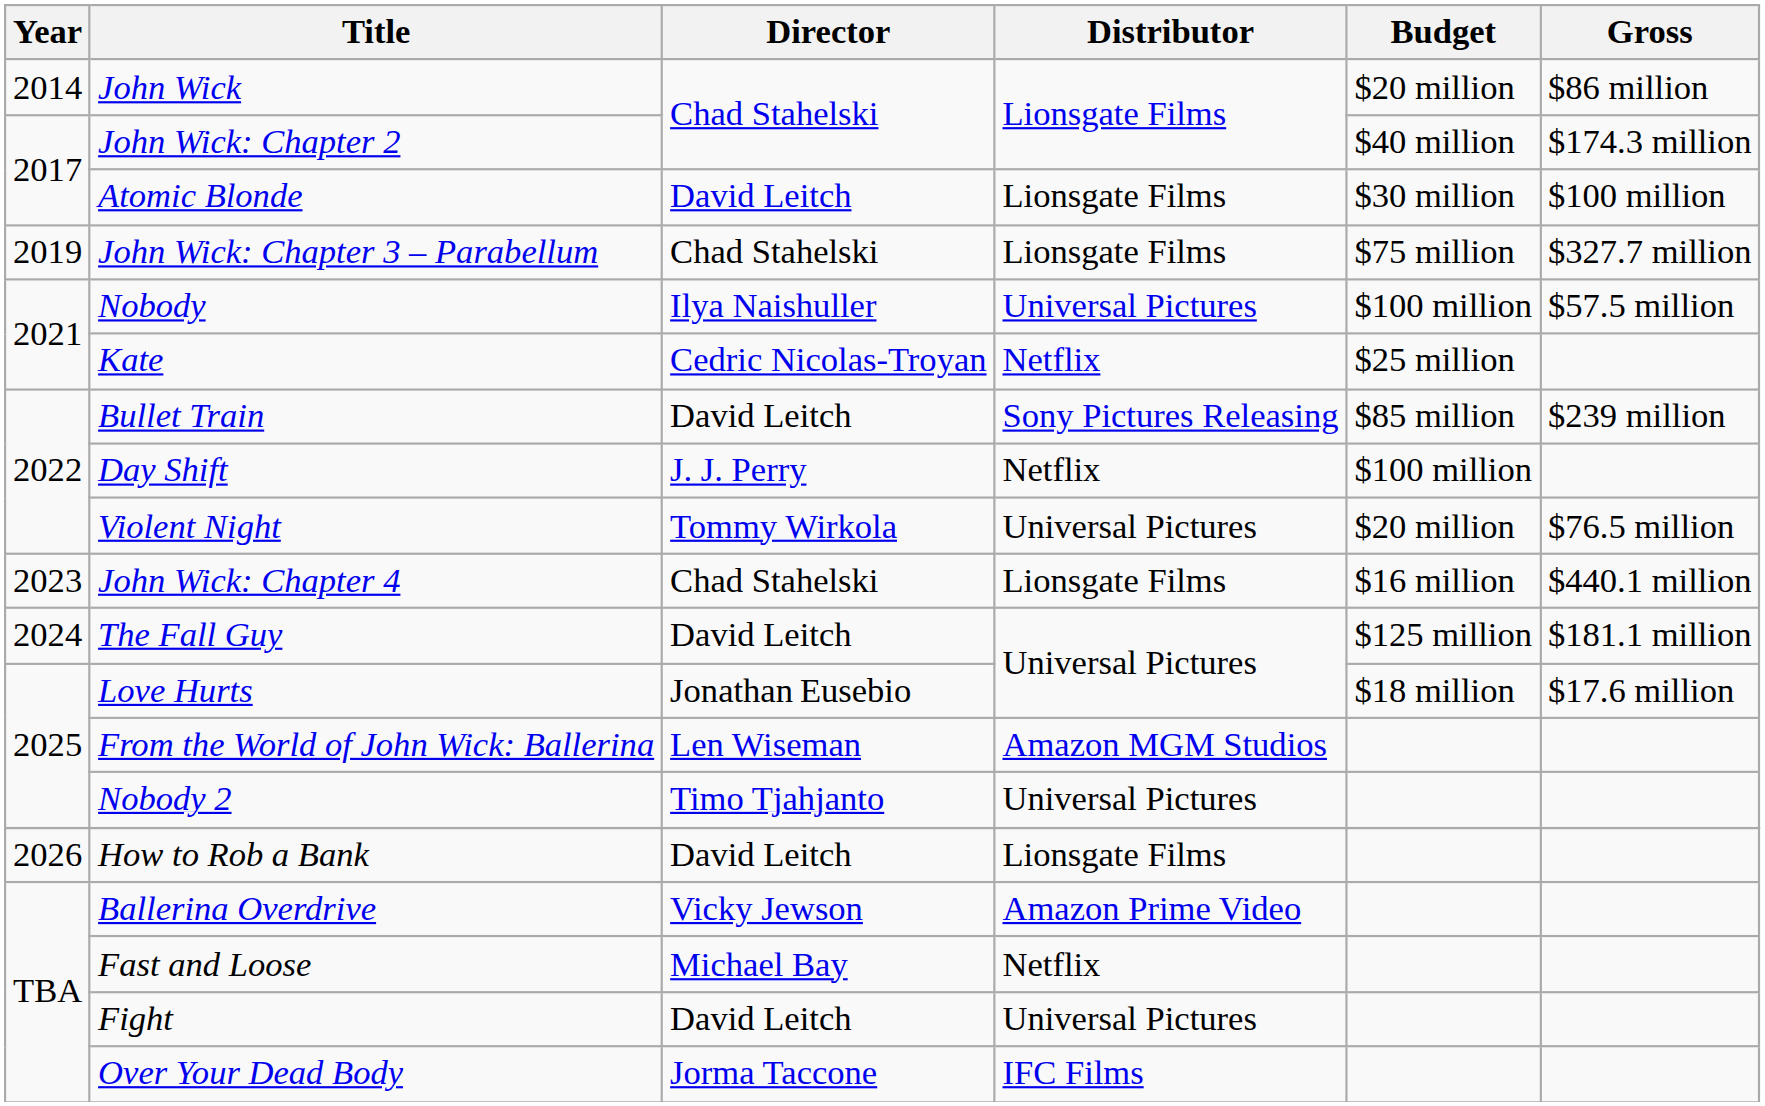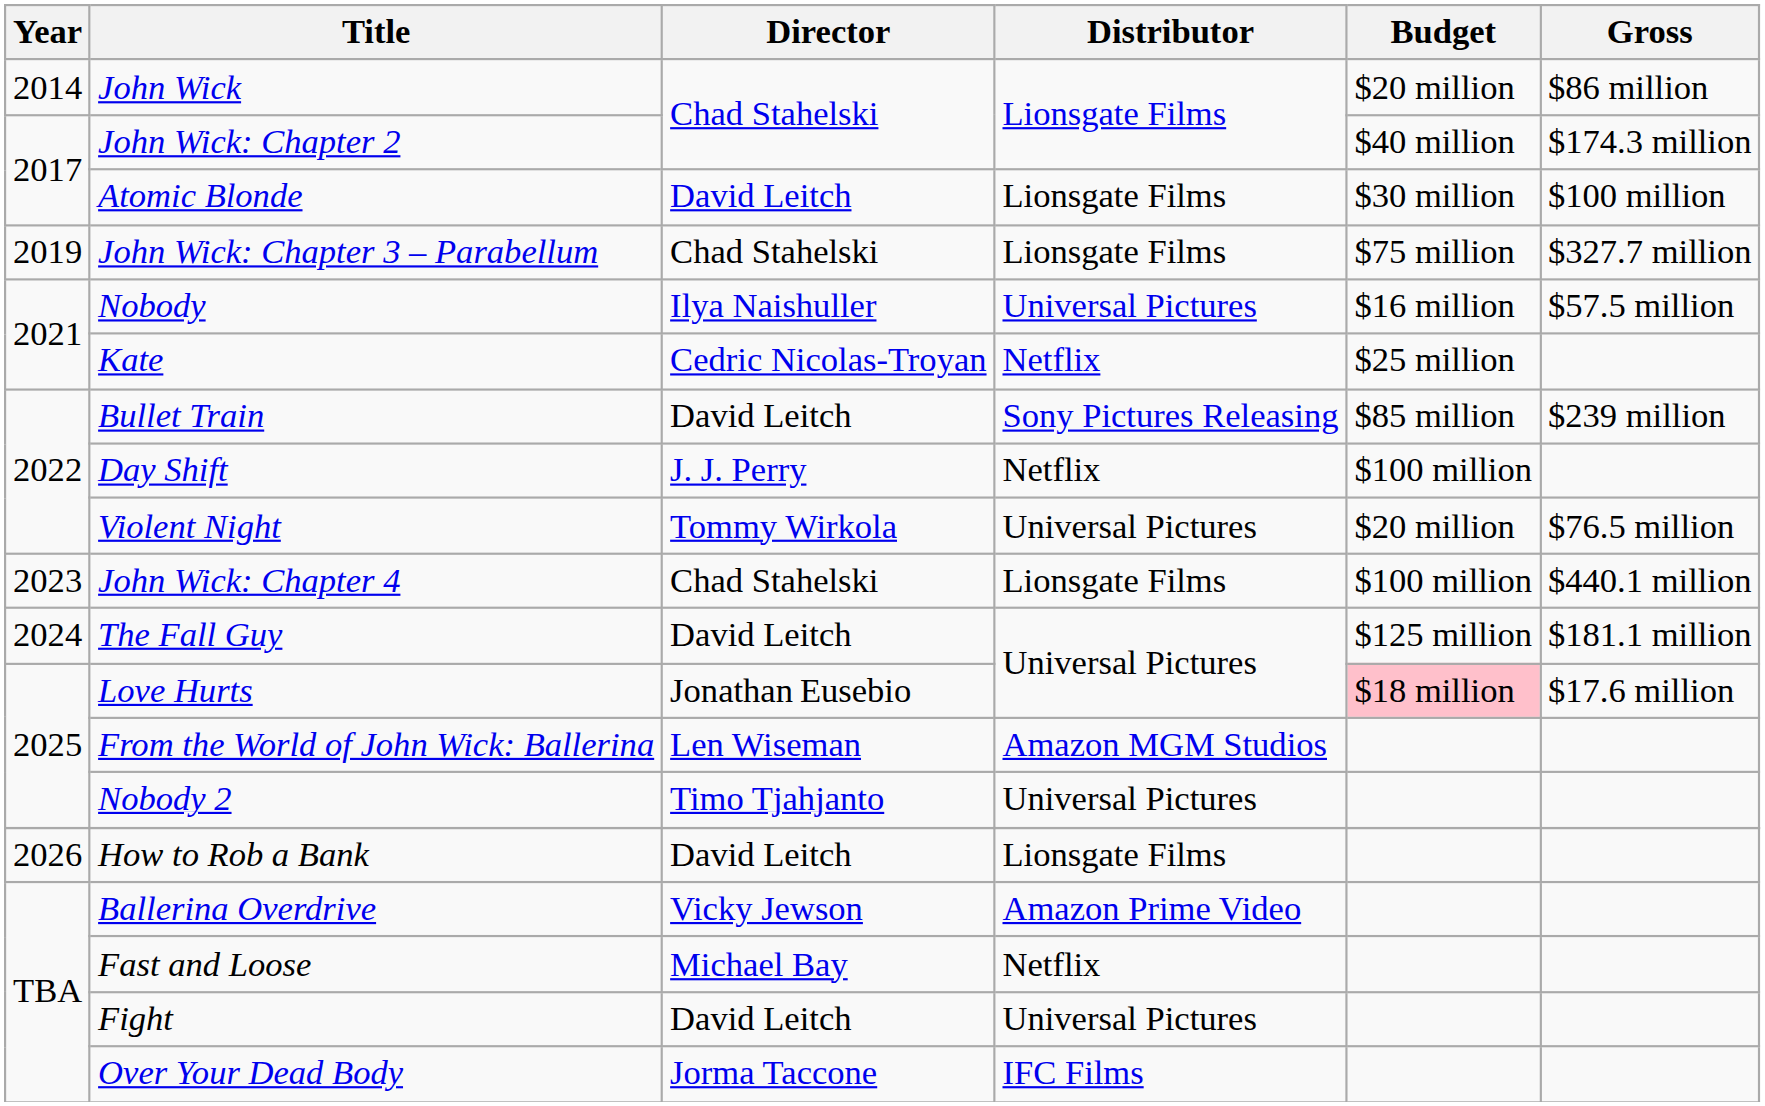Nobody | Budget: $100 million -> $16 million
John Wick: Chapter 4 | Budget: $16 million -> $100 million
Love Hurts | Budget: no background -> pink background
